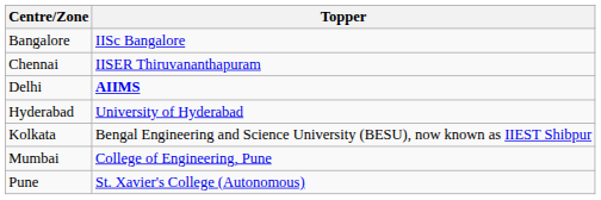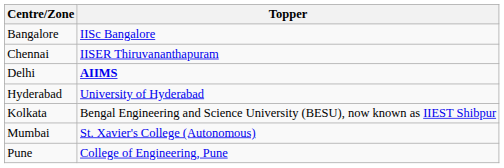Mumbai | Topper: College of Engineering, Pune -> St. Xavier's College (Autonomous)
Pune | Topper: St. Xavier's College (Autonomous) -> College of Engineering, Pune
